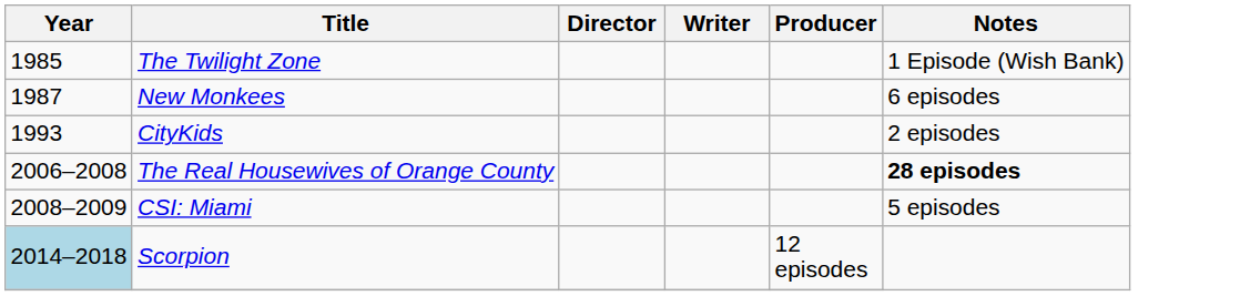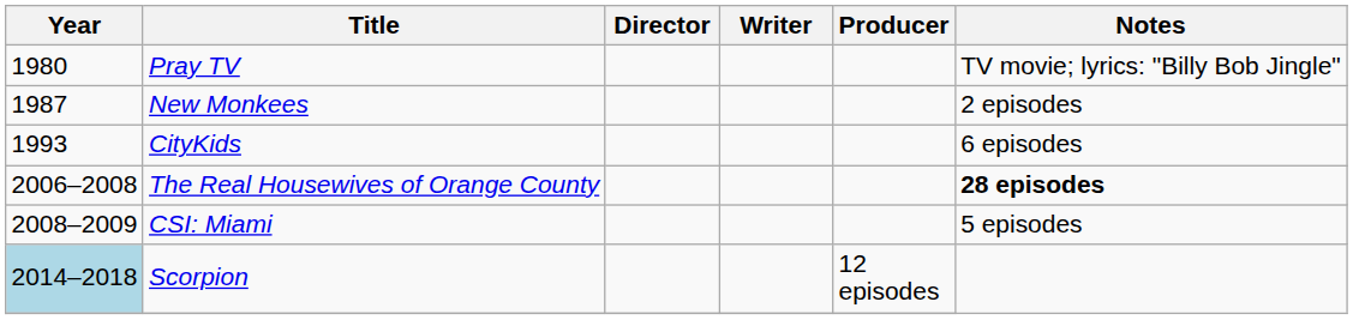+ row: 1980 | Pray TV | TV movie; lyrics: "Billy Bob Jingle"
- row: 1985 | The Twilight Zone | 1 Episode (Wish Bank)
New Monkees | Notes: 6 episodes -> 2 episodes
CityKids | Notes: 2 episodes -> 6 episodes
